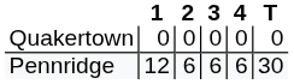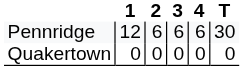rows swapped: Quakertown <-> Pennridge
